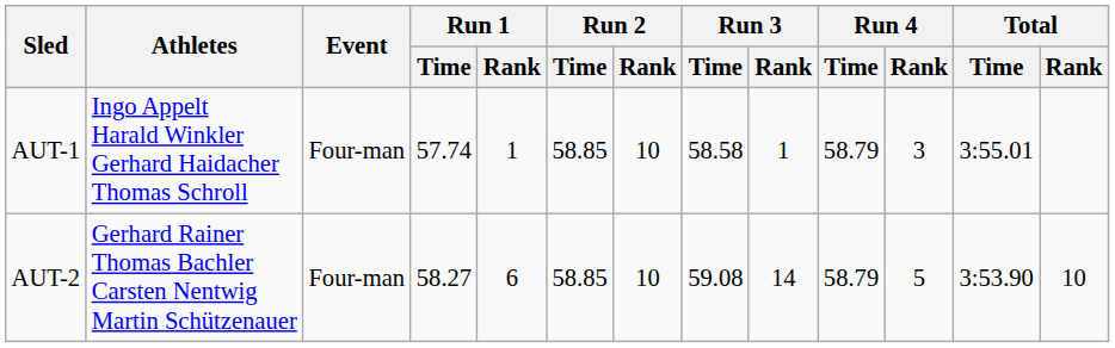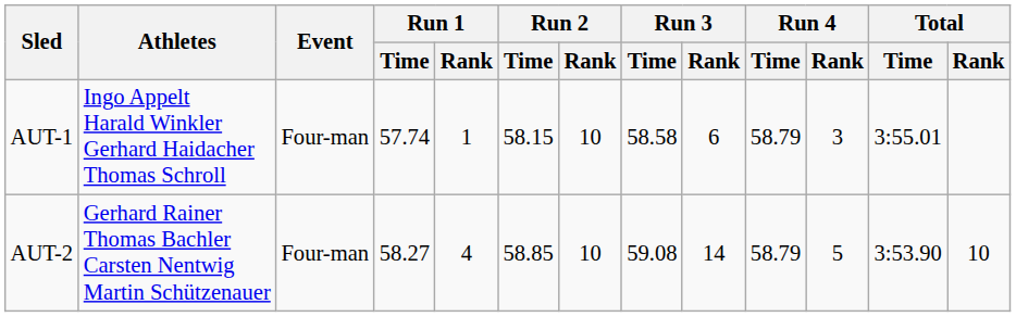AUT-1 | Run 2 / Time: 58.85 -> 58.15
AUT-1 | Run 3 / Rank: 1 -> 6
AUT-2 | Run 1 / Rank: 6 -> 4
